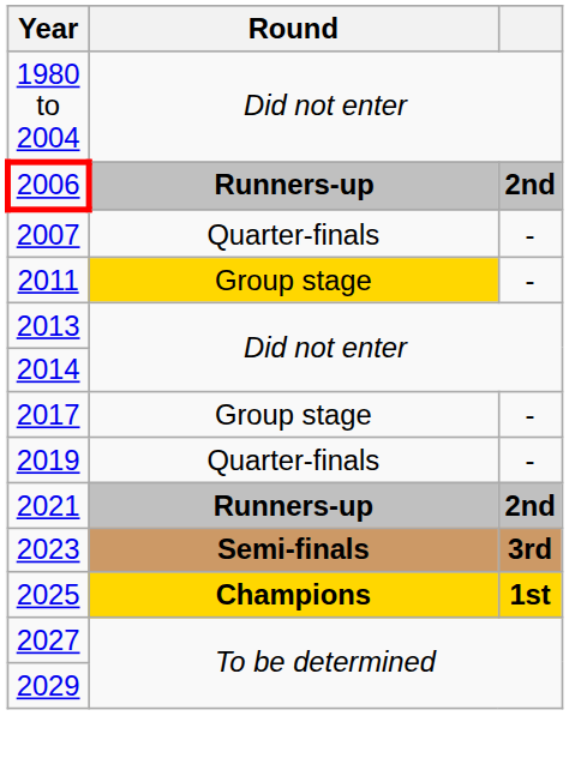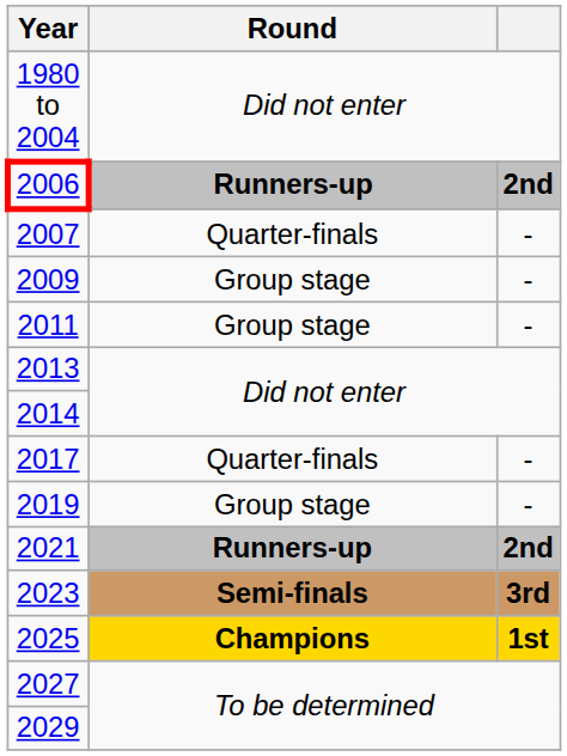+ row: 2009 | Group stage | -
2011 | Round: gold background -> no background
2017 | Round: Group stage -> Quarter-finals
2019 | Round: Quarter-finals -> Group stage
